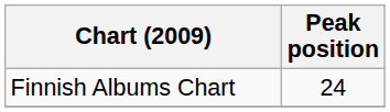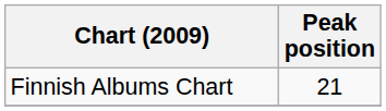Finnish Albums Chart | Peak position: 24 -> 21
